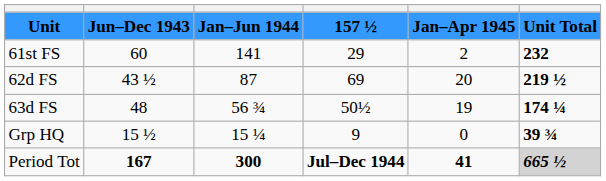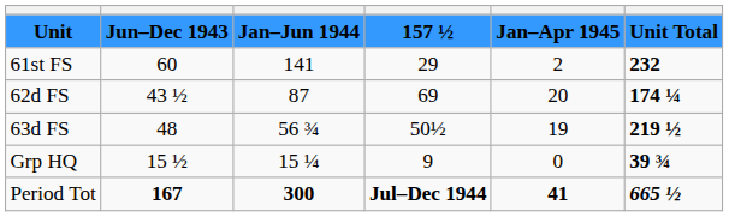62d FS | column 6: 219 ½ -> 174 ¼
63d FS | column 6: 174 ¼ -> 219 ½
Period Tot | column 6: lightgrey background -> no background
